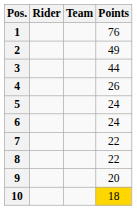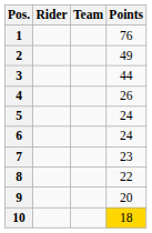7 | Points: 22 -> 23
